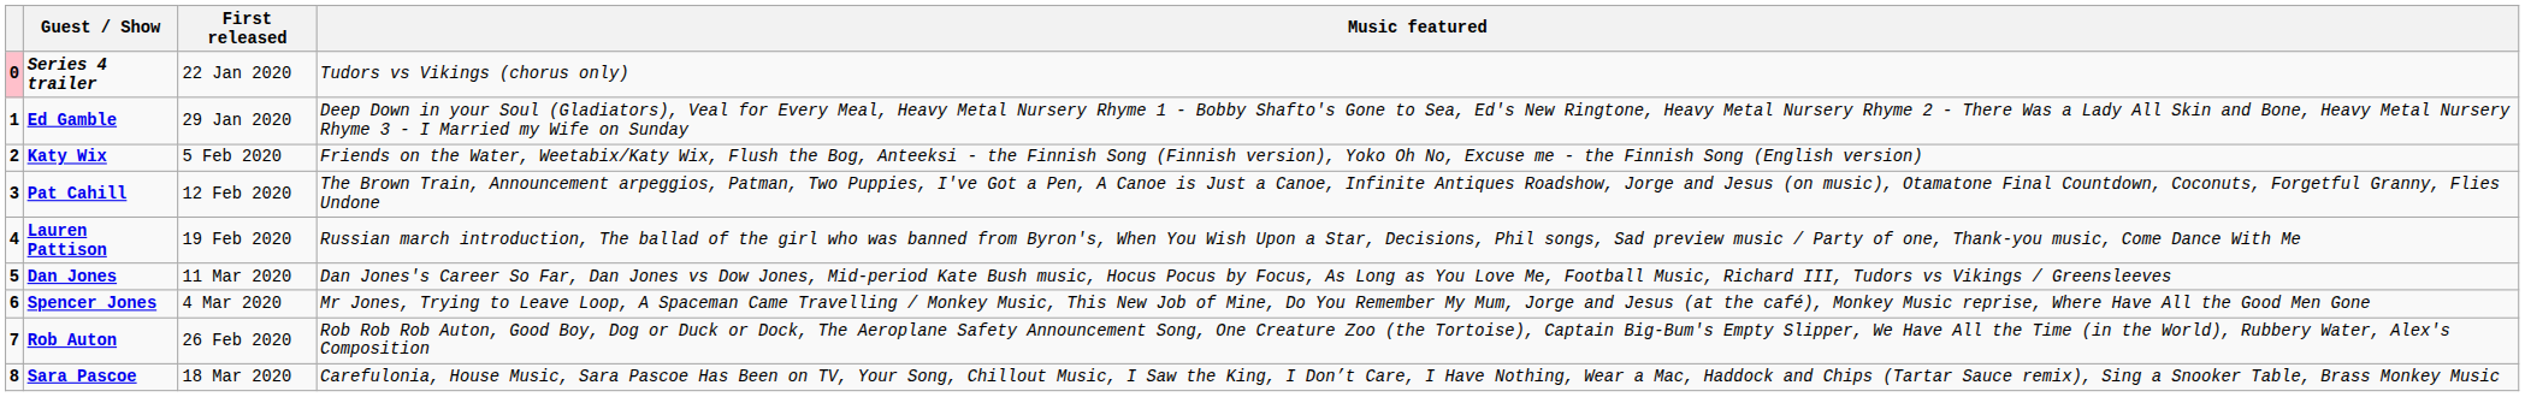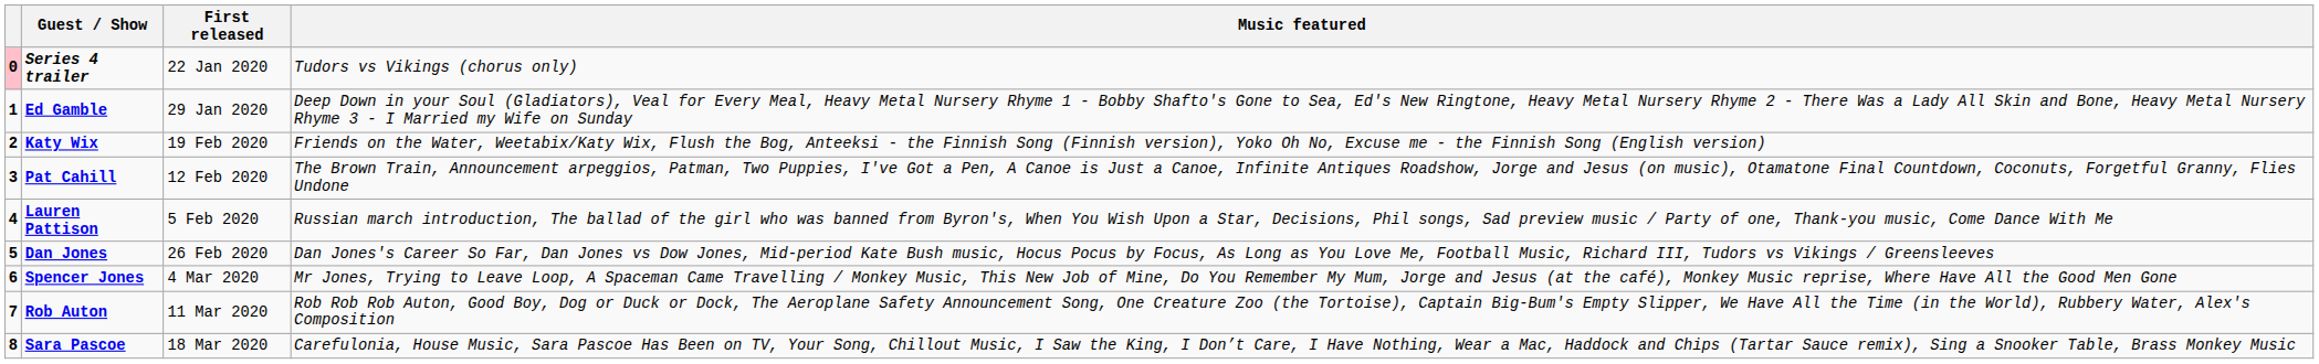Katy Wix | First released: 5 Feb 2020 -> 19 Feb 2020
Lauren Pattison | First released: 19 Feb 2020 -> 5 Feb 2020
Dan Jones | First released: 11 Mar 2020 -> 26 Feb 2020
Rob Auton | First released: 26 Feb 2020 -> 11 Mar 2020
